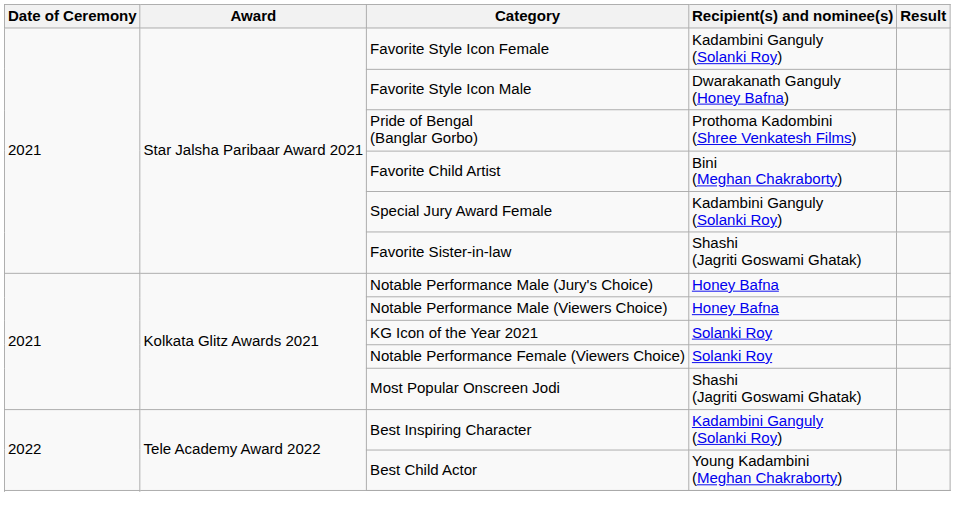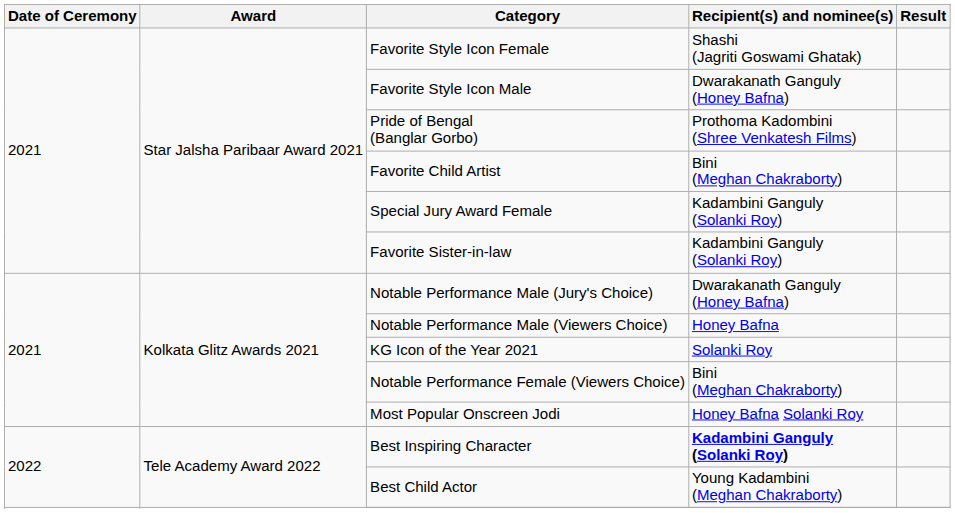Favorite Style Icon Female | Recipient(s) and nominee(s): Kadambini Ganguly (Solanki Roy) -> Shashi (Jagriti Goswami Ghatak)
Favorite Sister-in-law | Recipient(s) and nominee(s): Shashi (Jagriti Goswami Ghatak) -> Kadambini Ganguly (Solanki Roy)
Notable Performance Male (Jury's Choice) | Recipient(s) and nominee(s): Honey Bafna -> Dwarakanath Ganguly (Honey Bafna)
Notable Performance Female (Viewers Choice) | Recipient(s) and nominee(s): Solanki Roy -> Bini (Meghan Chakraborty)
Most Popular Onscreen Jodi | Recipient(s) and nominee(s): Shashi (Jagriti Goswami Ghatak) -> Honey Bafna Solanki Roy
Best Inspiring Character | Recipient(s) and nominee(s): normal -> bold
